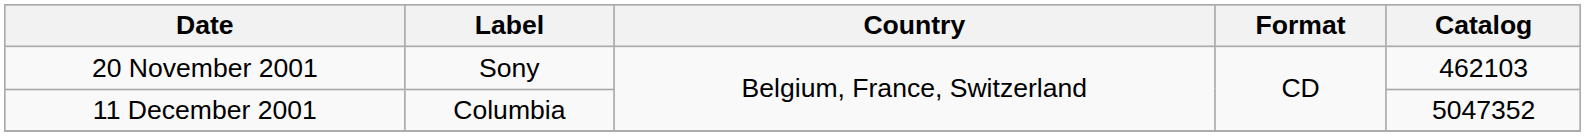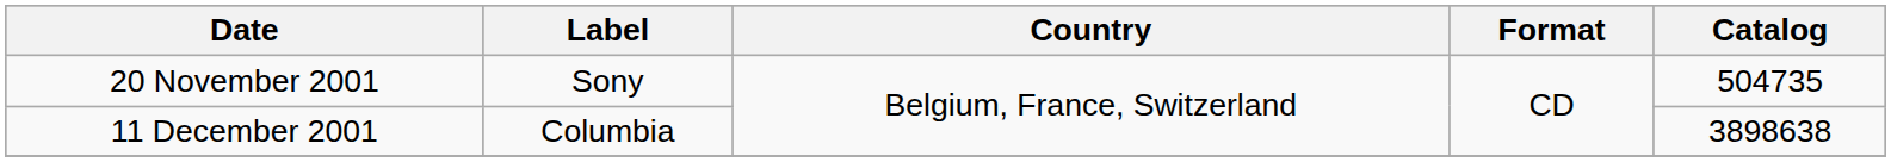20 November 2001 | Catalog: 462103 -> 504735
11 December 2001 | Catalog: 5047352 -> 3898638
